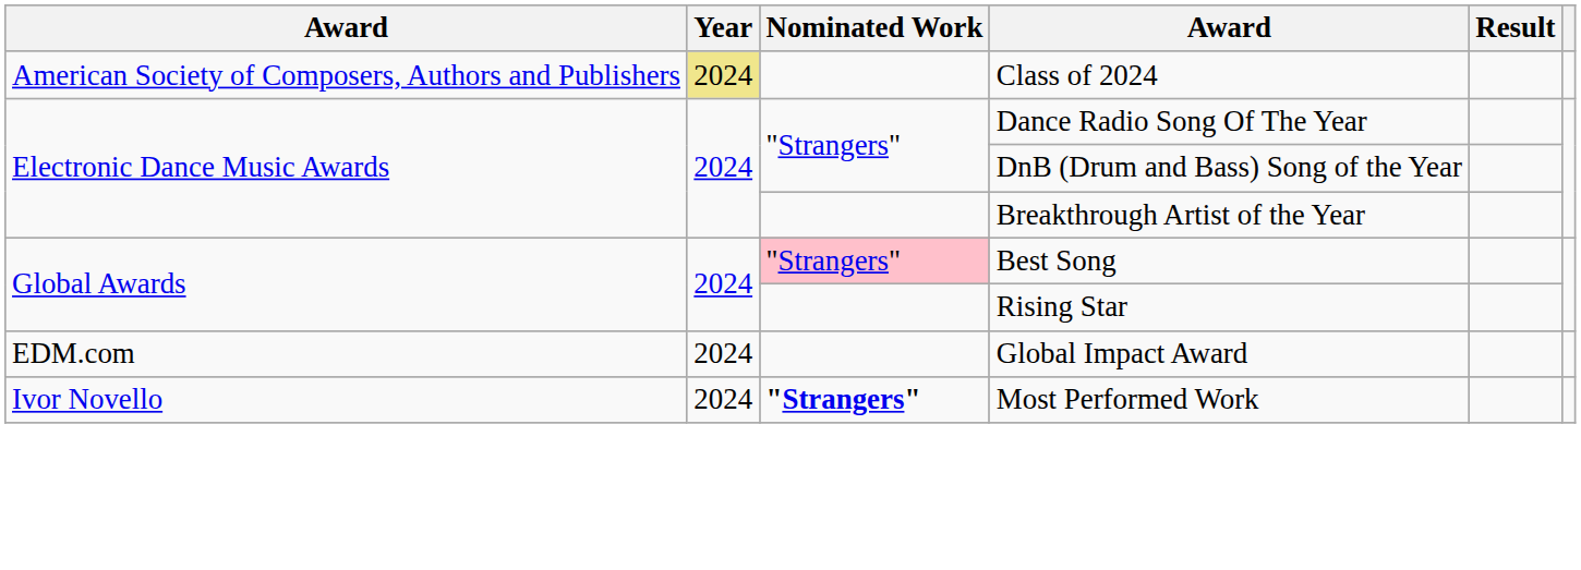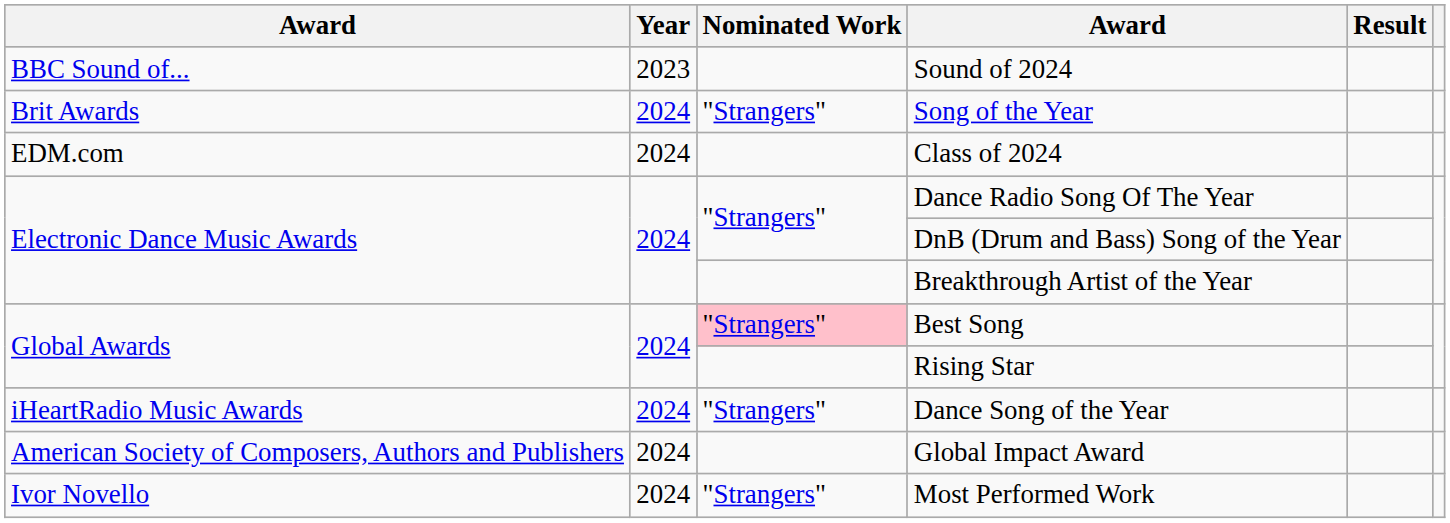+ row: BBC Sound of... | 2023 | Sound of 2024
+ row: Brit Awards | 2024 | "Strangers" | Song of the Year
Class of 2024 | column 1: American Society of Composers, Authors and Publishers -> EDM.com
Class of 2024 | Year: khaki background -> no background
+ row: iHeartRadio Music Awards | 2024 | "Strangers" | Dance Song of the Year
Global Impact Award | column 1: EDM.com -> American Society of Composers, Authors and Publishers
Most Performed Work | Nominated Work: bold -> normal
